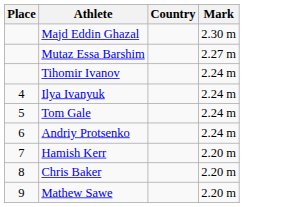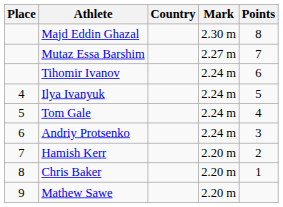+ column: Points | 8 | 7 | 6 | 5 | 4 | 3 | 2 | 1
